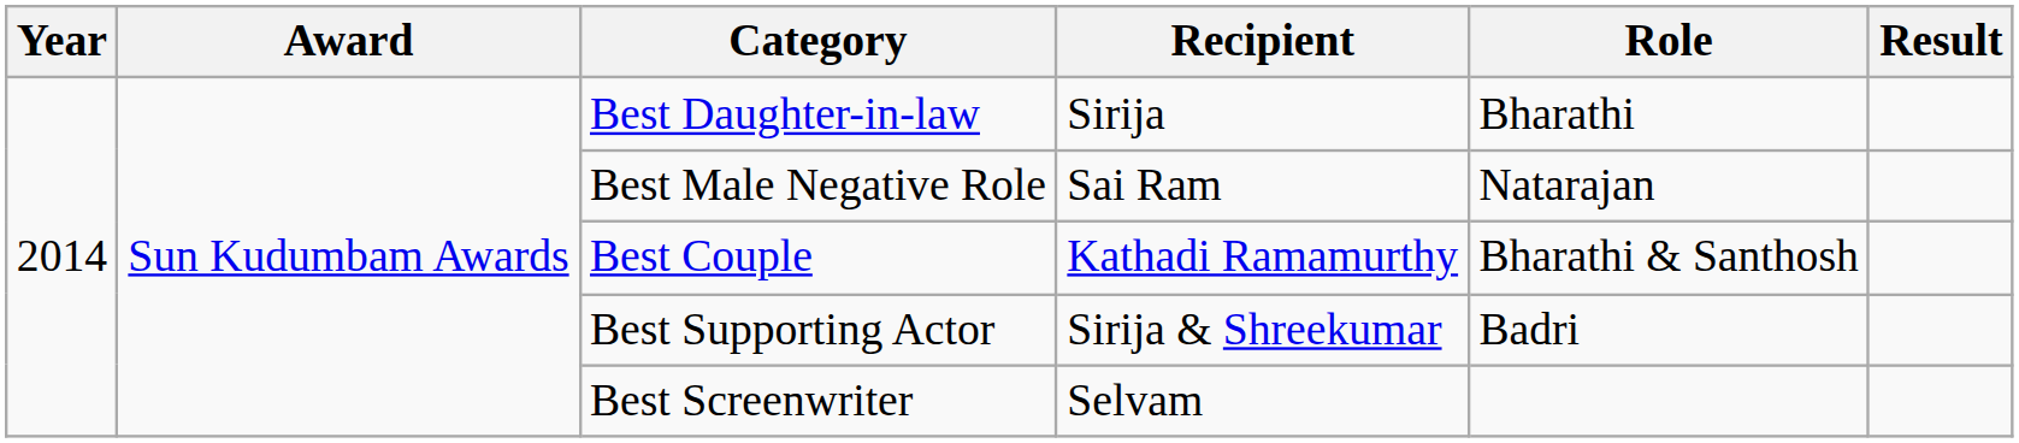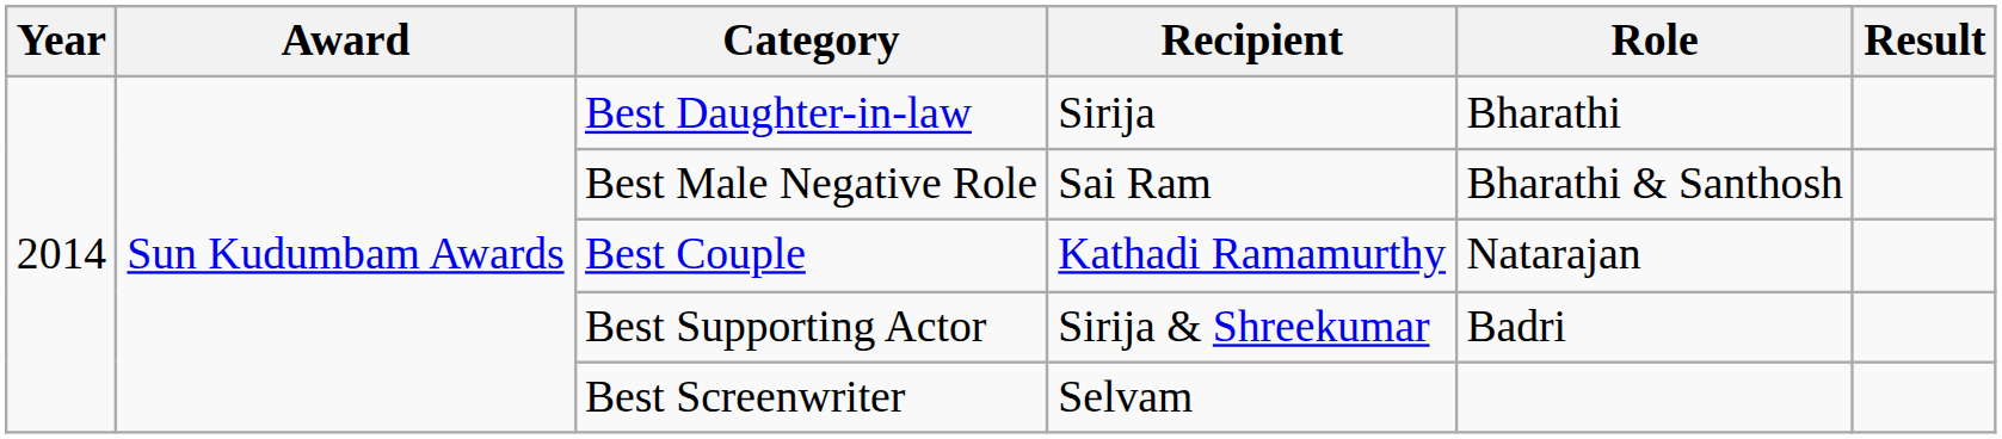Best Male Negative Role | Role: Natarajan -> Bharathi & Santhosh
Best Couple | Role: Bharathi & Santhosh -> Natarajan
